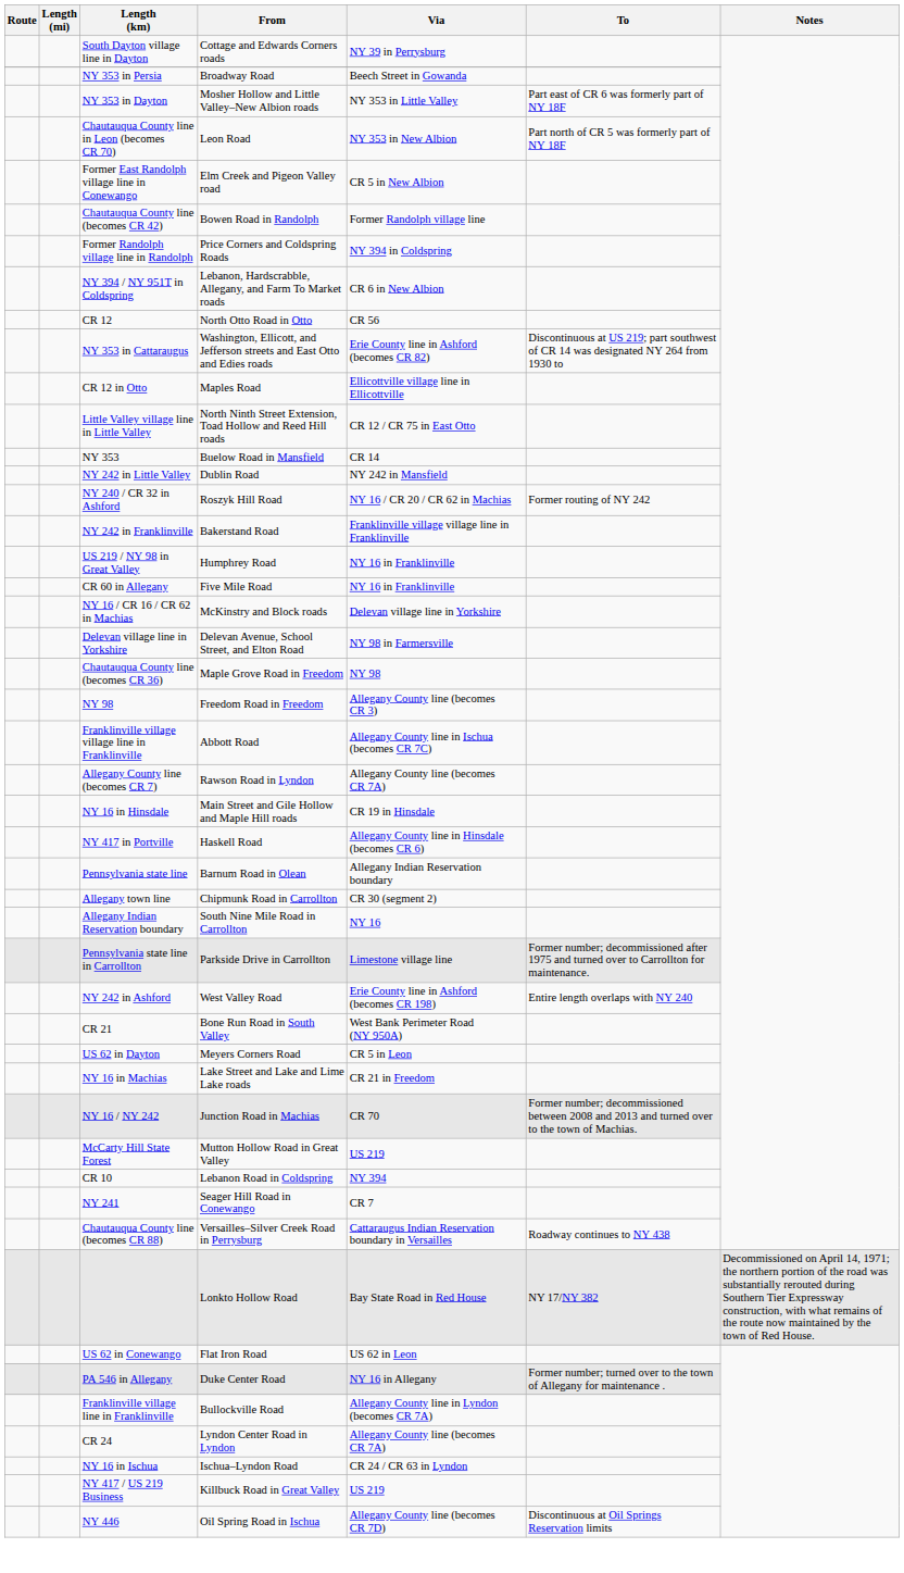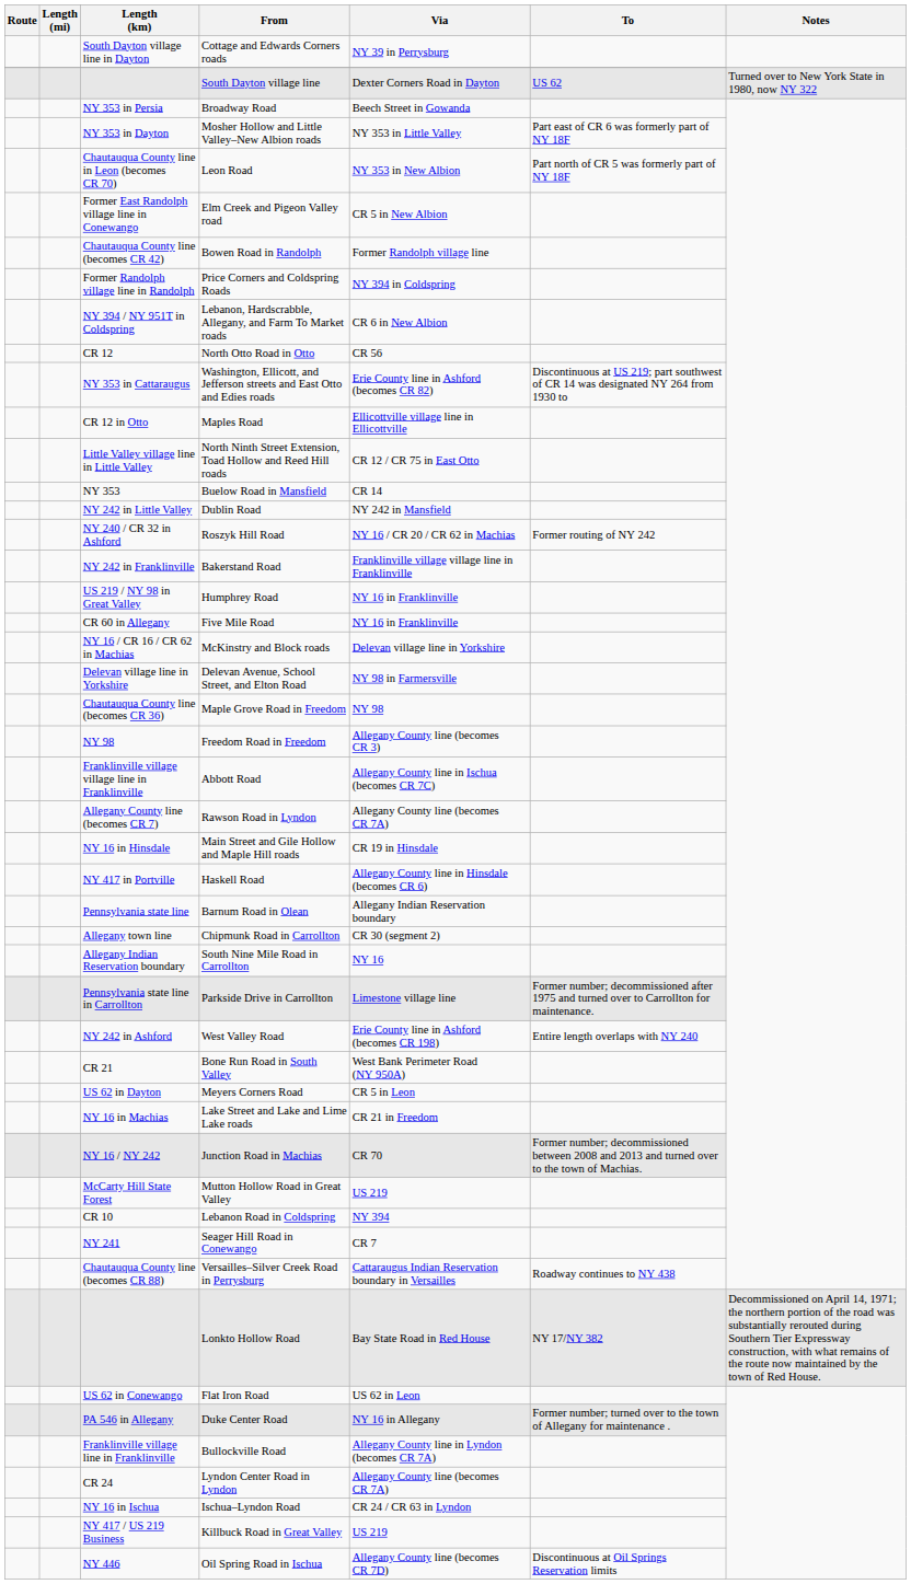+ row: South Dayton village line | Dexter Corners Road in Dayton | US 62 | Turned over to New York State in 1980, now NY 322
